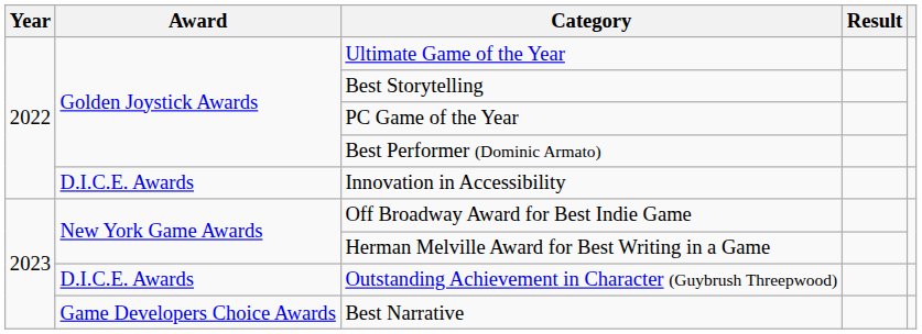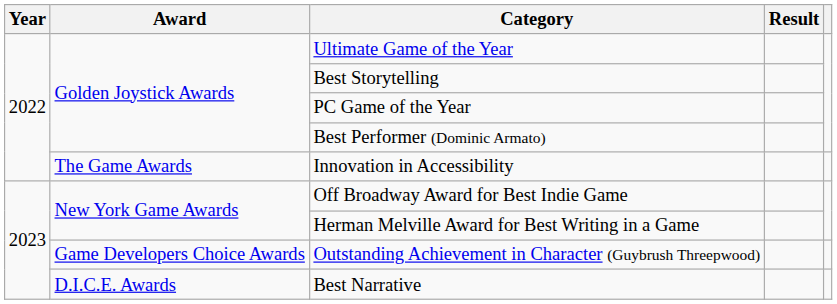Innovation in Accessibility | Award: D.I.C.E. Awards -> The Game Awards
Outstanding Achievement in Character (Guybrush Threepwood) | Award: D.I.C.E. Awards -> Game Developers Choice Awards
Best Narrative | Award: Game Developers Choice Awards -> D.I.C.E. Awards
